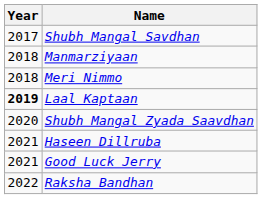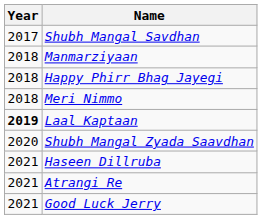+ row: 2018 | Happy Phirr Bhag Jayegi
+ row: 2021 | Atrangi Re
- row: 2022 | Raksha Bandhan
